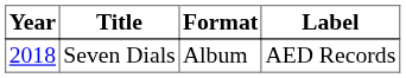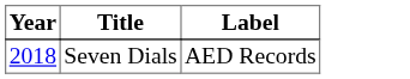- column: Format | Album
